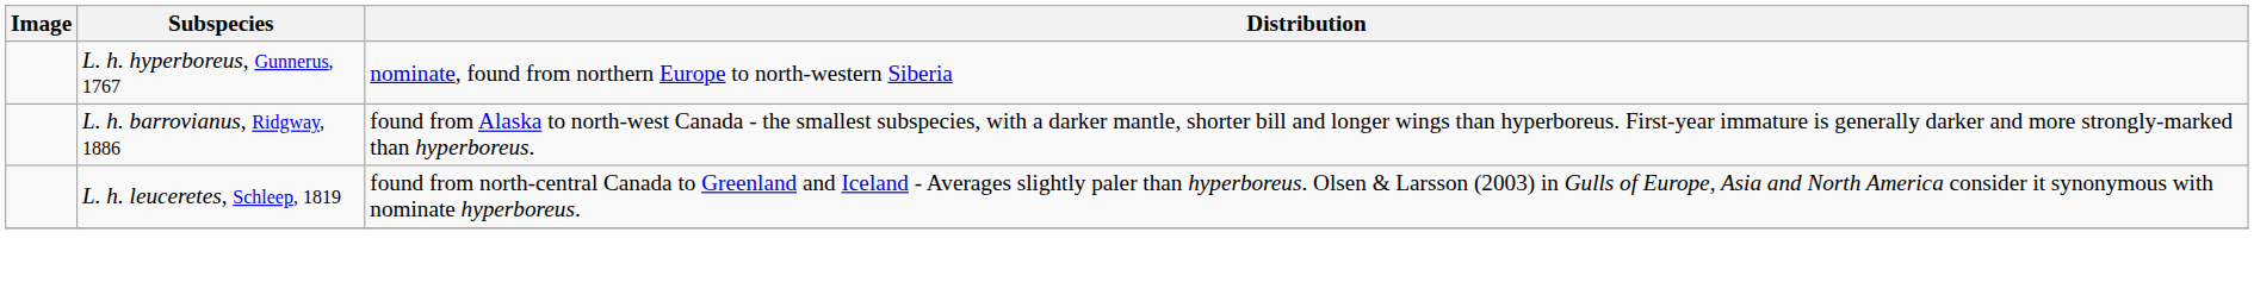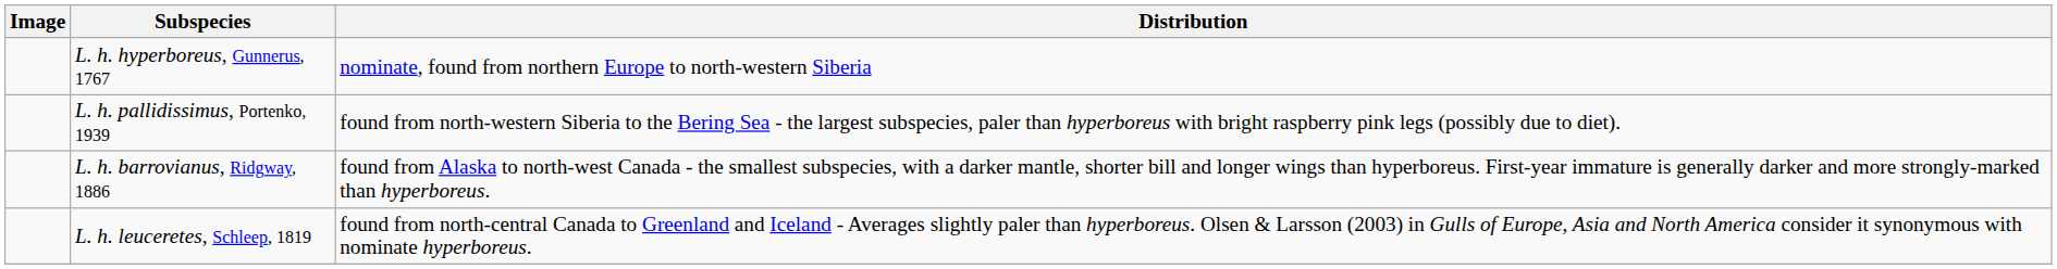+ row: L. h. pallidissimus, Portenko, 1939 | found from north-western Siberia to the Bering Sea - the largest subspecies, paler than hyperboreus with bright raspberry pink legs (possibly due to diet).
